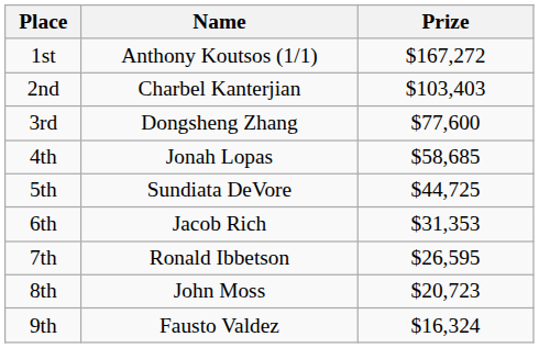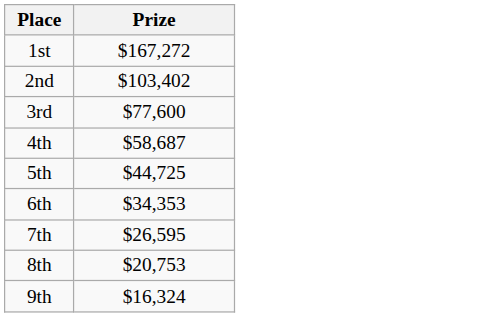- column: Name | Anthony Koutsos (1/1) | Charbel Kanterjian | Dongsheng Zhang | Jonah Lopas | Sundiata DeVore | Jacob Rich | Ronald Ibbetson | John Moss | Fausto Valdez
2nd | Prize: $103,403 -> $103,402
4th | Prize: $58,685 -> $58,687
6th | Prize: $31,353 -> $34,353
8th | Prize: $20,723 -> $20,753
